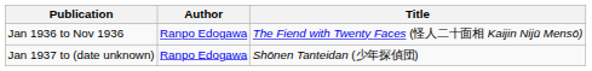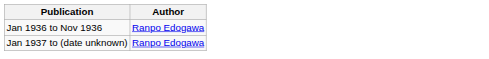- column: Title | The Fiend with Twenty Faces (怪人二十面相 Kaijin Nijū Mensō) | Shōnen Tanteidan (少年探偵団)
